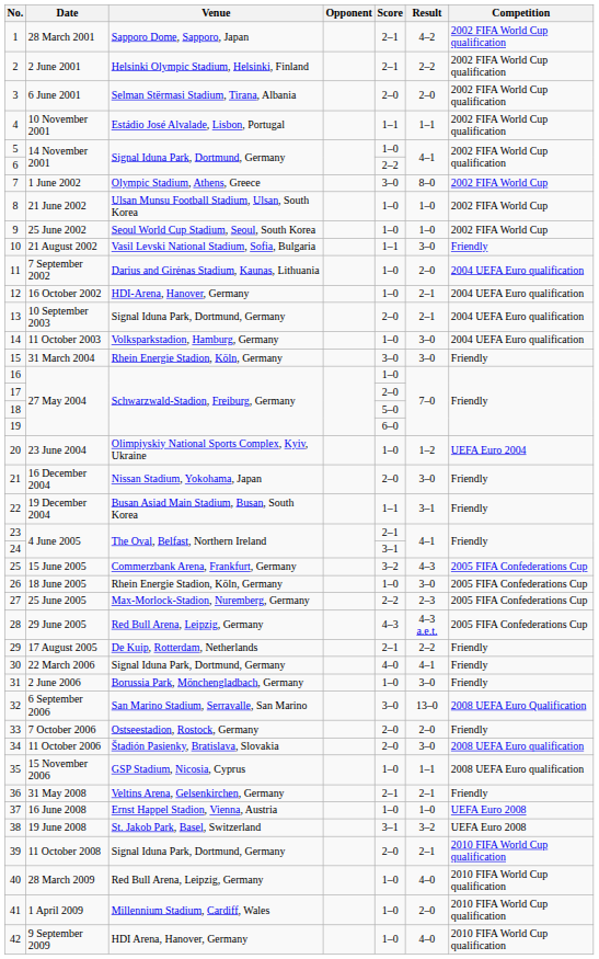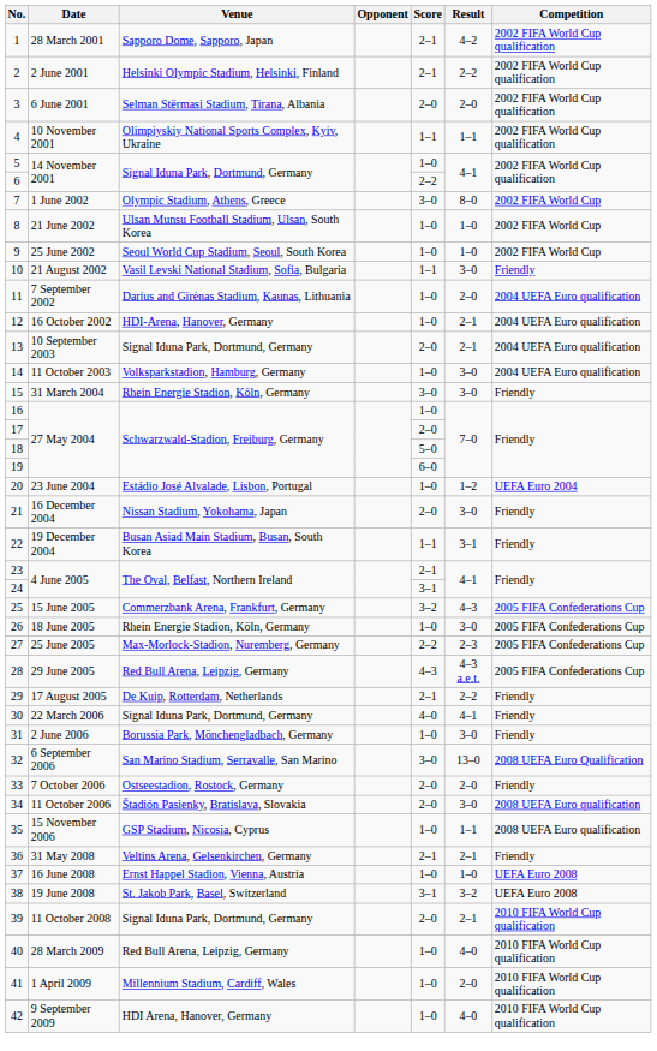4 | Venue: Estádio José Alvalade, Lisbon, Portugal -> Olimpiyskiy National Sports Complex, Kyiv, Ukraine
20 | Venue: Olimpiyskiy National Sports Complex, Kyiv, Ukraine -> Estádio José Alvalade, Lisbon, Portugal
